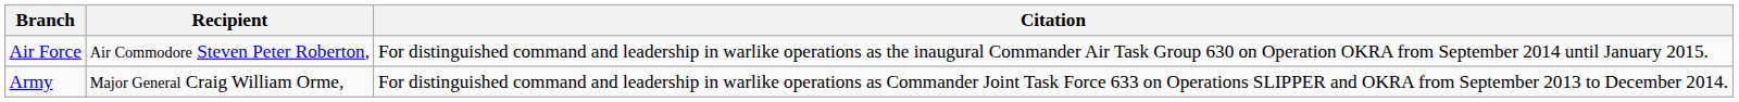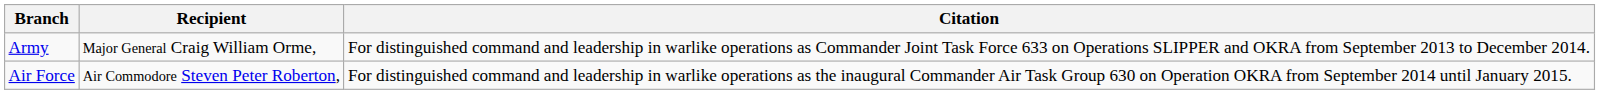rows swapped: Army <-> Air Force
